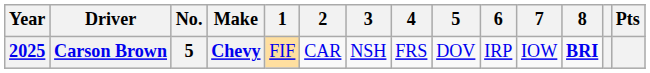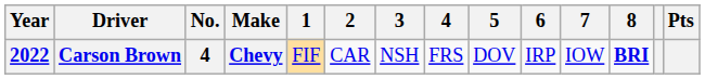Carson Brown | Year: 2025 -> 2022
Carson Brown | No.: 5 -> 4
